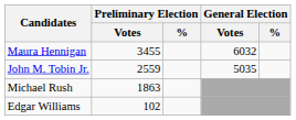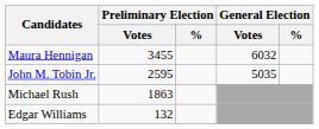John M. Tobin Jr. | Preliminary Election / Votes: 2559 -> 2595
Edgar Williams | Preliminary Election / Votes: 102 -> 132
